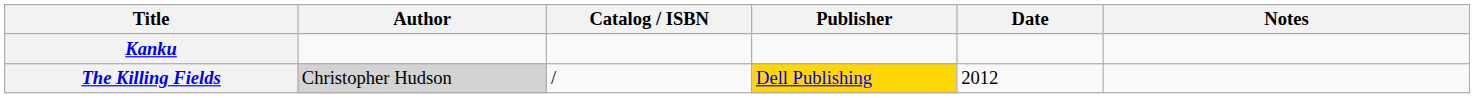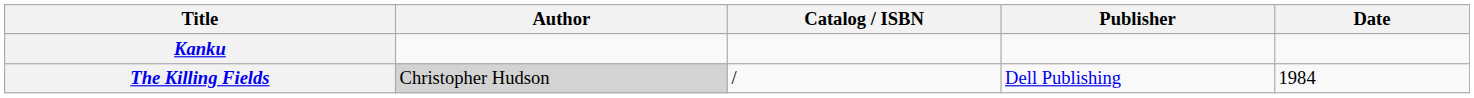- column: Notes
The Killing Fields | Publisher: gold background -> no background
The Killing Fields | Date: 2012 -> 1984
